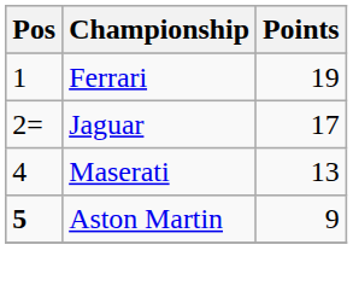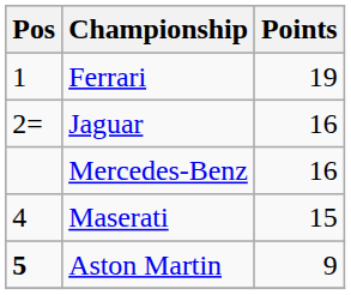Jaguar | Points: 17 -> 16
+ row: Mercedes-Benz | 16
Maserati | Points: 13 -> 15
